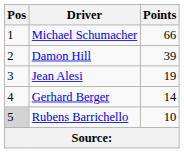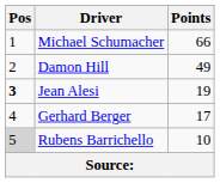Damon Hill | Points: 39 -> 49
Jean Alesi | Pos: normal -> bold
Gerhard Berger | Points: 14 -> 17
